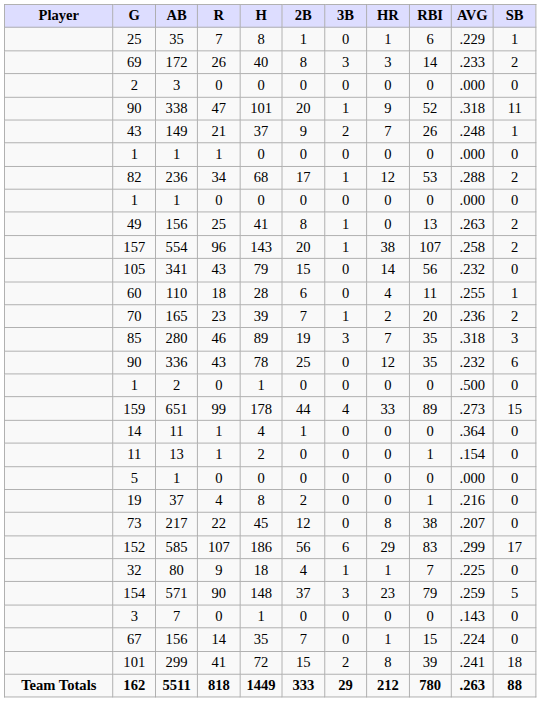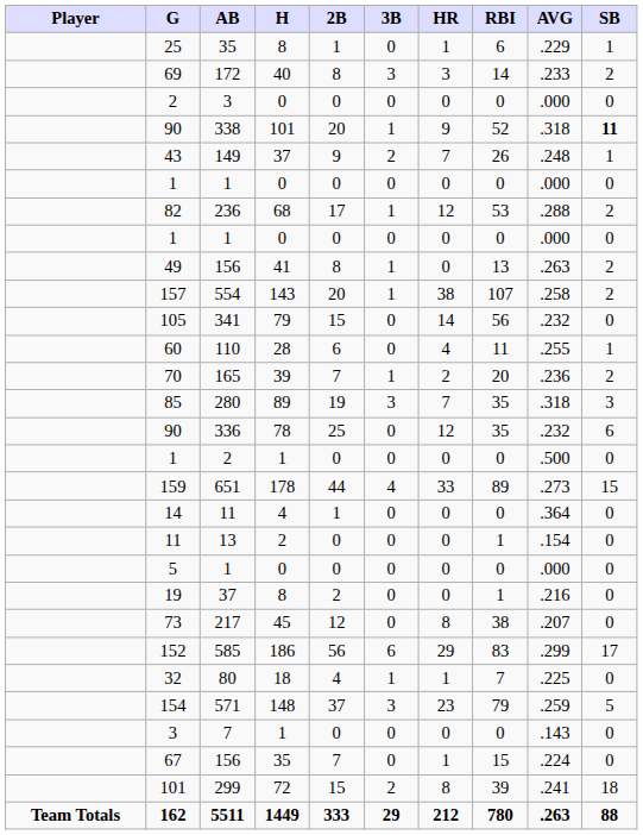- column: R | 7 | 26 | 0 | 47 | 21 | 1 | 34 | 0 | 25 | 96 | 43 | 18 | 23 | 46 | 43 | 0 | 99 | 1 | 1 | 0 | 4 | 22 | 107 | 9 | 90 | 0 | 14 | 41 | 818
90 / 338 | SB: normal -> bold
